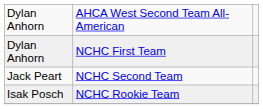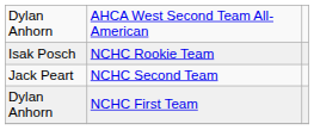rows swapped: Dylan Anhorn / NCHC First Team <-> Isak Posch
